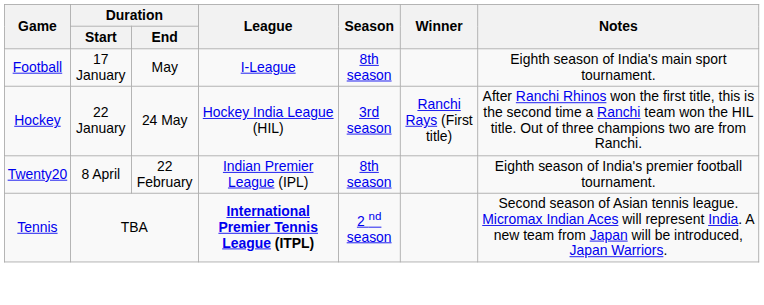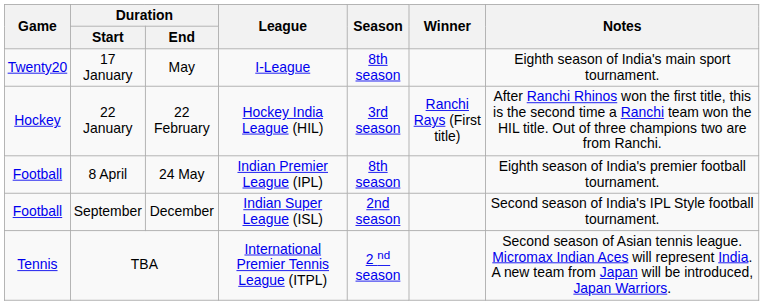17 January | Game: Football -> Twenty20
22 January | Duration / End: 24 May -> 22 February
8 April | Game: Twenty20 -> Football
8 April | Duration / End: 22 February -> 24 May
+ row: Football | September | December | Indian Super League (ISL) | 2nd season | Second season of India's IPL Style football tournament.
TBA | League: bold -> normal
